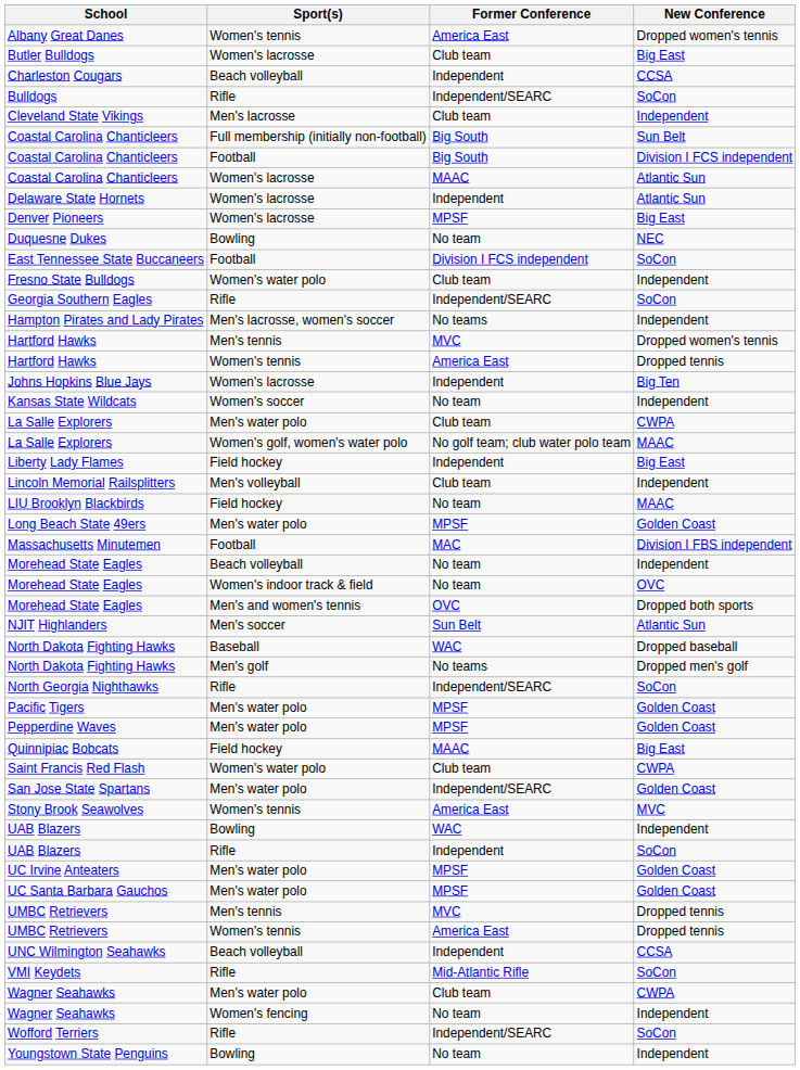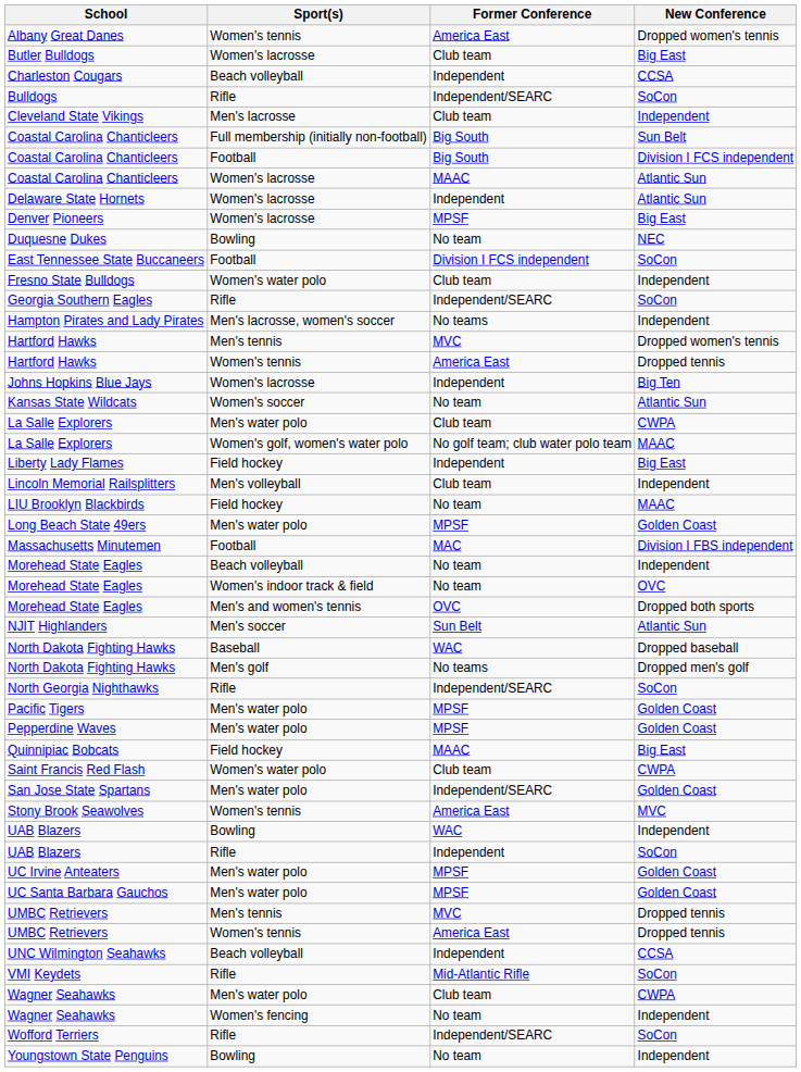Kansas State Wildcats | New Conference: Independent -> Atlantic Sun
